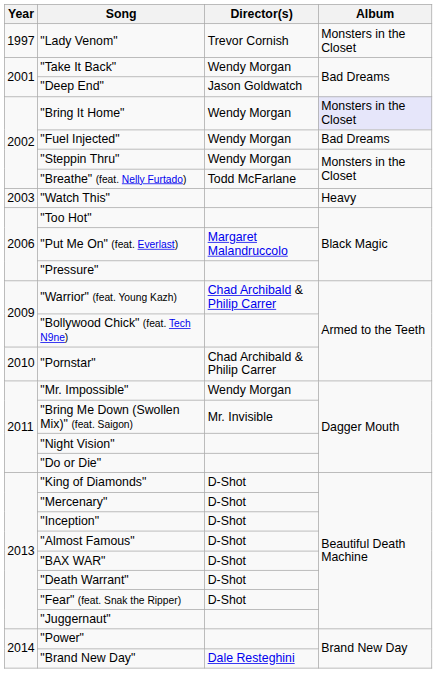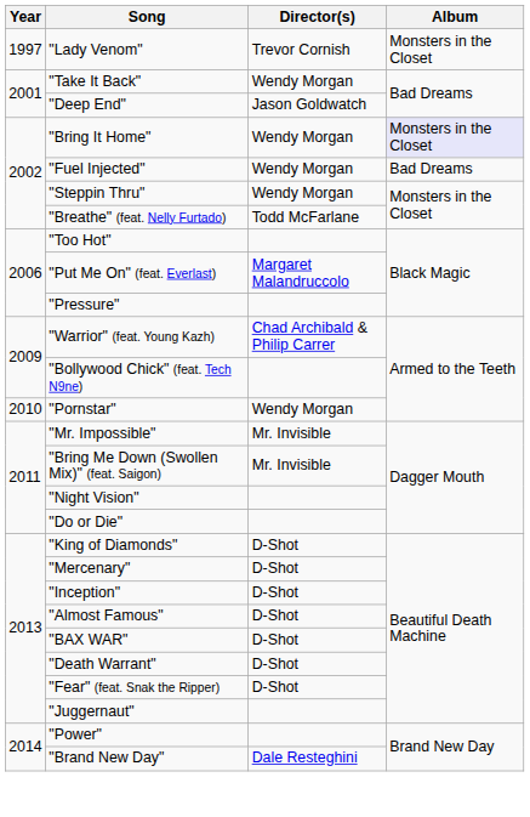- row: 2003 | "Watch This" | Heavy
"Pornstar" | Director(s): Chad Archibald & Philip Carrer -> Wendy Morgan
"Mr. Impossible" | Director(s): Wendy Morgan -> Mr. Invisible
